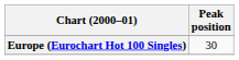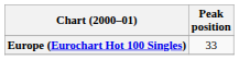Europe (Eurochart Hot 100 Singles) | Peak position: 30 -> 33
